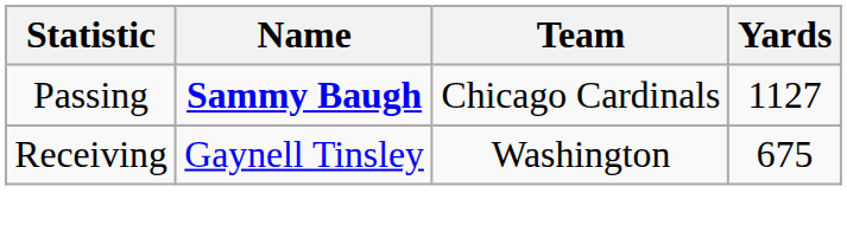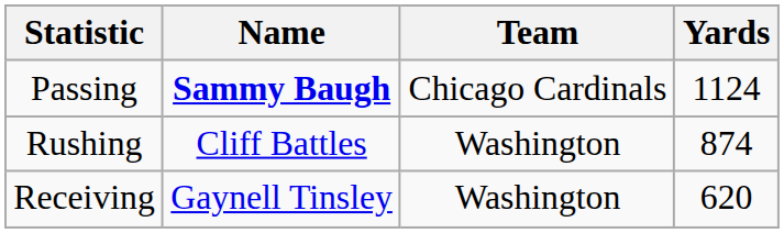Passing | Yards: 1127 -> 1124
+ row: Rushing | Cliff Battles | Washington | 874
Receiving | Yards: 675 -> 620
